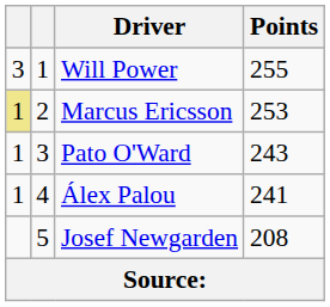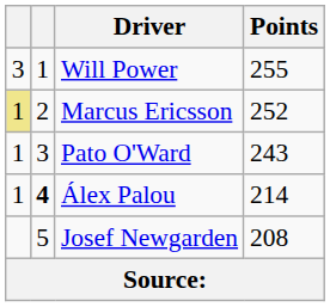Marcus Ericsson | Points: 253 -> 252
Álex Palou | column 2: normal -> bold
Álex Palou | Points: 241 -> 214
